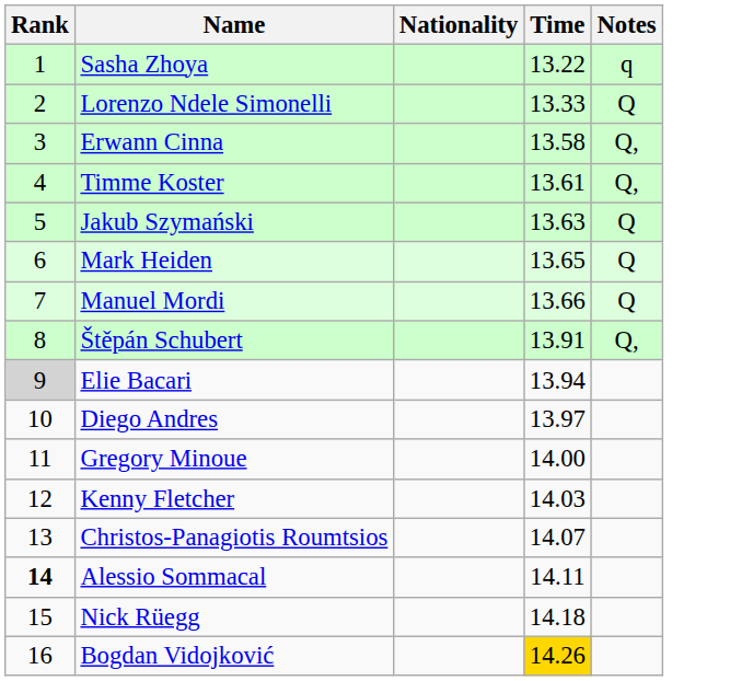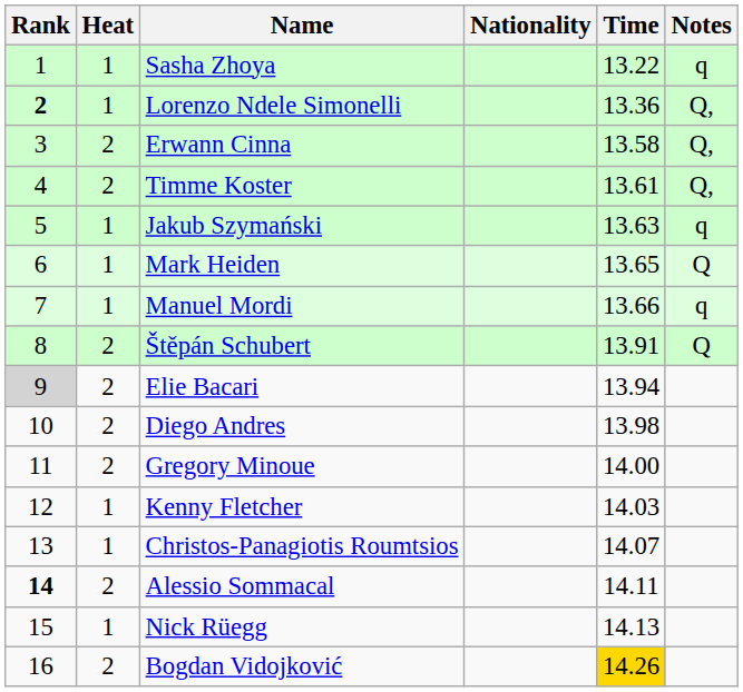+ column: Heat | 1 | 1 | 2 | 2 | 1 | 1 | 1 | 2 | 2 | 2 | 2 | 1 | 1 | 2 | 1 | 2
Lorenzo Ndele Simonelli | Rank: normal -> bold
Lorenzo Ndele Simonelli | Time: 13.33 -> 13.36
Lorenzo Ndele Simonelli | Notes: Q -> Q,
Jakub Szymański | Notes: Q -> q
Manuel Mordi | Notes: Q -> q
Štěpán Schubert | Notes: Q, -> Q
Diego Andres | Time: 13.97 -> 13.98
Nick Rüegg | Time: 14.18 -> 14.13
